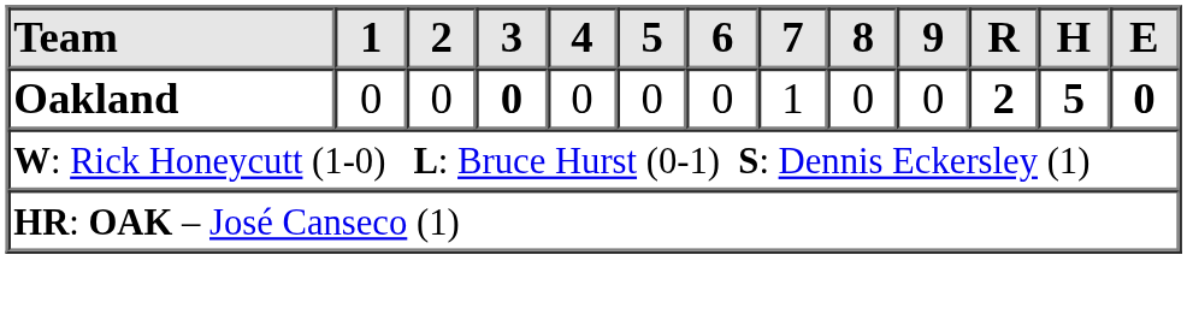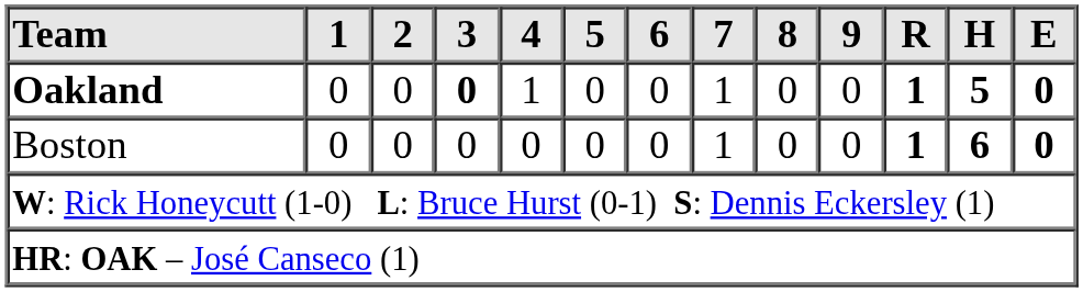Oakland | 4: 0 -> 1
Oakland | R: 2 -> 1
+ row: Boston | 0 | 0 | 0 | 0 | 0 | 0 | 1 | 0 | 0 | 1 | 6 | 0
